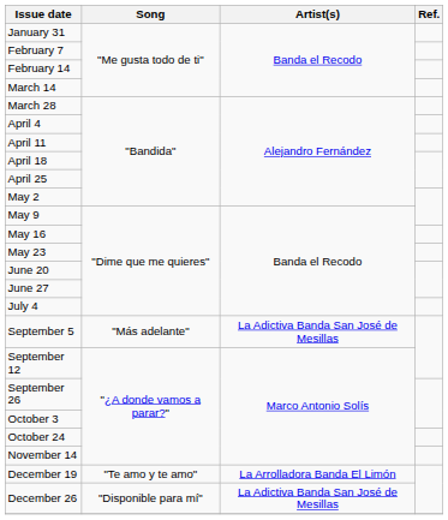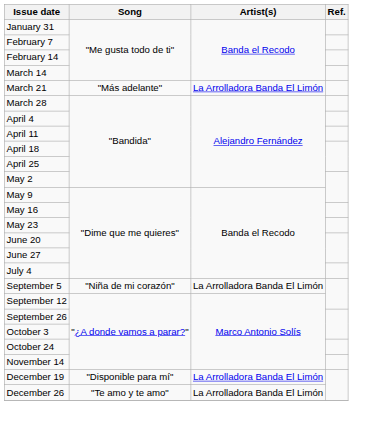+ row: March 21 | "Más adelante" | La Arrolladora Banda El Limón
September 5 | Song: "Más adelante" -> "Niña de mi corazón"
September 5 | Artist(s): La Adictiva Banda San José de Mesillas -> La Arrolladora Banda El Limón
December 19 | Song: "Te amo y te amo" -> "Disponible para mí"
December 26 | Song: "Disponible para mí" -> "Te amo y te amo"
December 26 | Artist(s): La Adictiva Banda San José de Mesillas -> La Arrolladora Banda El Limón
